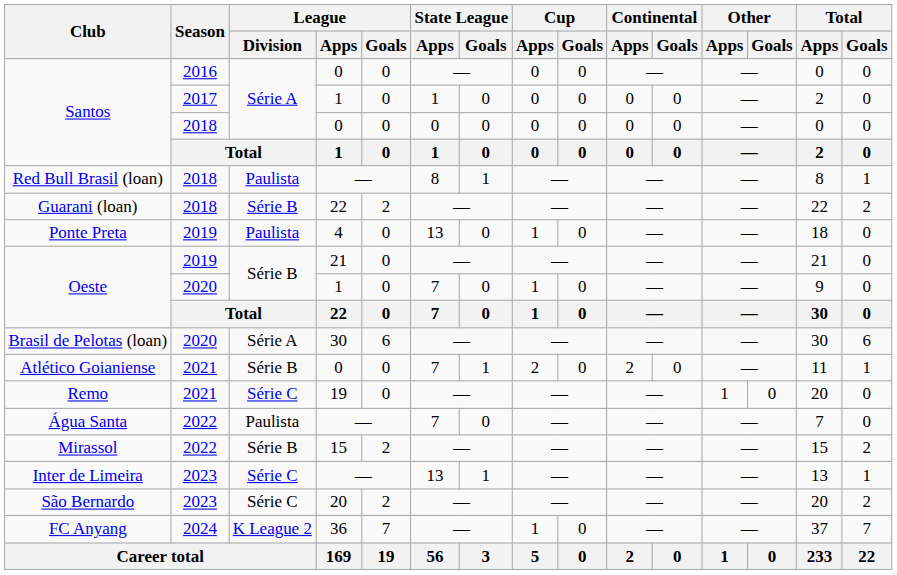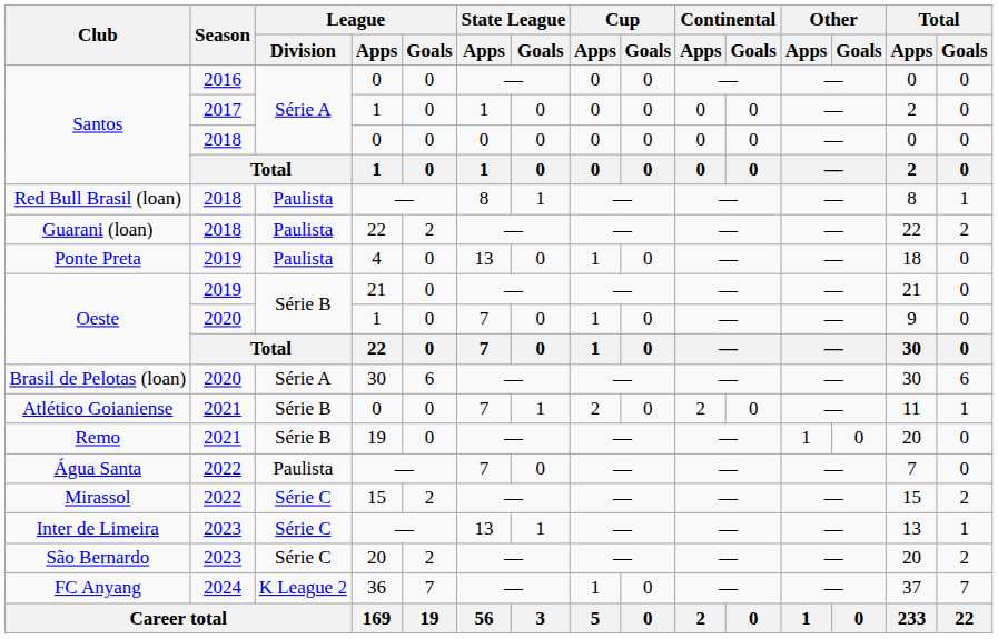Guarani (loan) | League / Division: Série B -> Paulista
Remo | League / Division: Série C -> Série B
Mirassol | League / Division: Série B -> Série C
